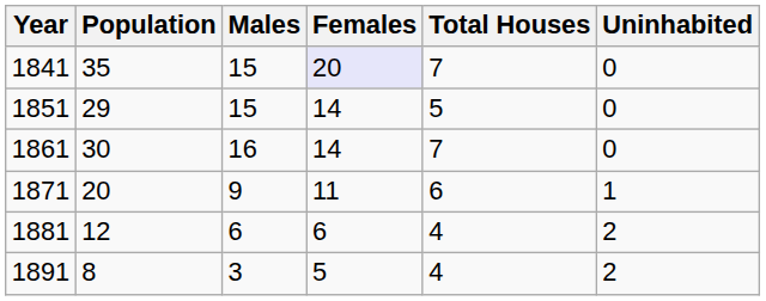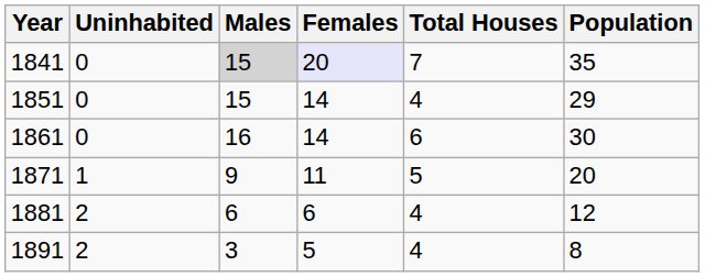columns swapped: Population <-> Uninhabited
1841 | Males: no background -> lightgrey background
1851 | Total Houses: 5 -> 4
1861 | Total Houses: 7 -> 6
1871 | Total Houses: 6 -> 5
